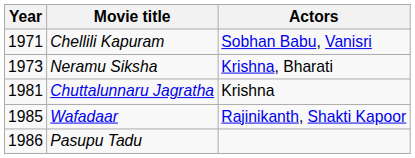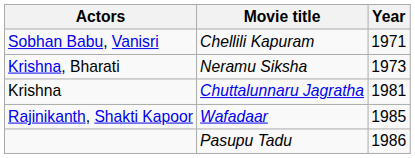columns swapped: Year <-> Actors
